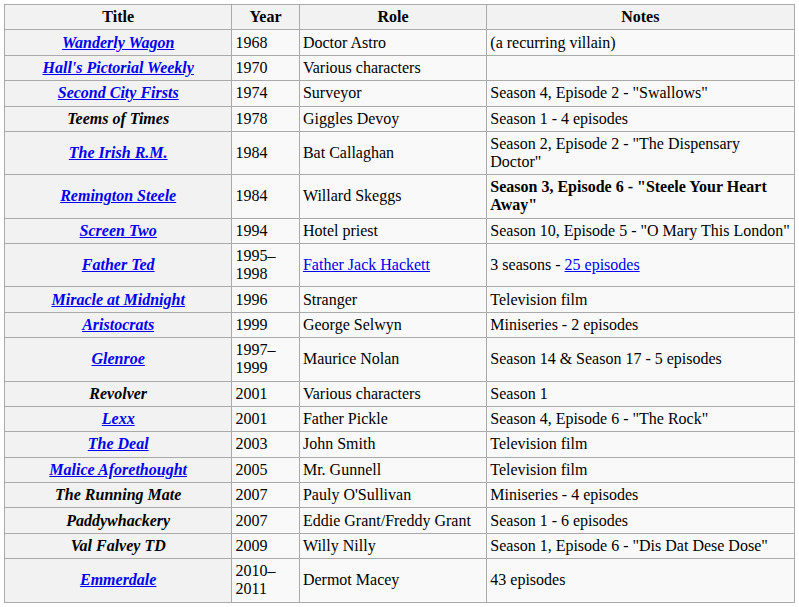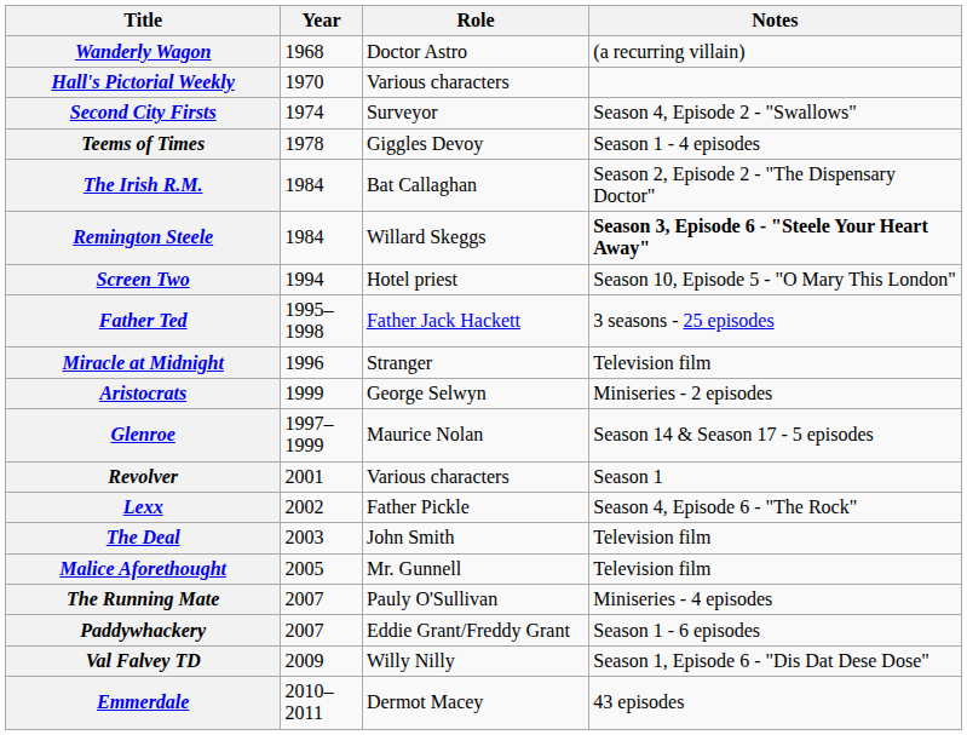Lexx | Year: 2001 -> 2002
